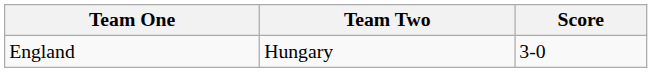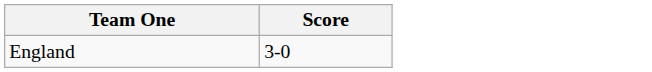- column: Team Two | Hungary
